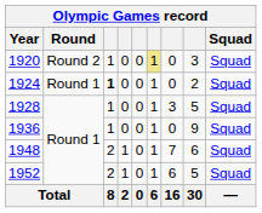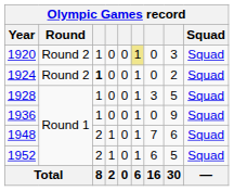1924 | Round: Round 1 -> Round 2
